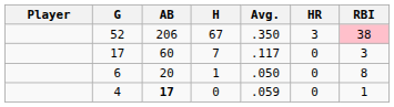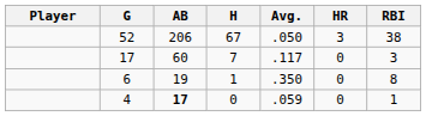52 | Avg.: .350 -> .050
52 | RBI: pink background -> no background
6 | AB: 20 -> 19
6 | Avg.: .050 -> .350
